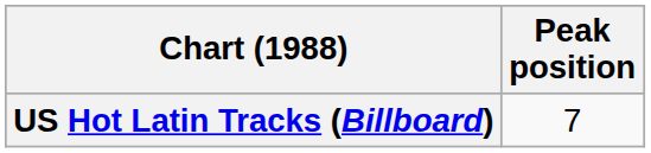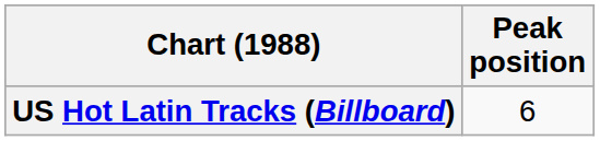US Hot Latin Tracks (Billboard) | Peak position: 7 -> 6
